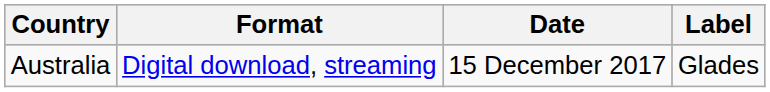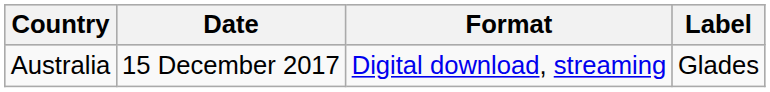columns swapped: Date <-> Format
